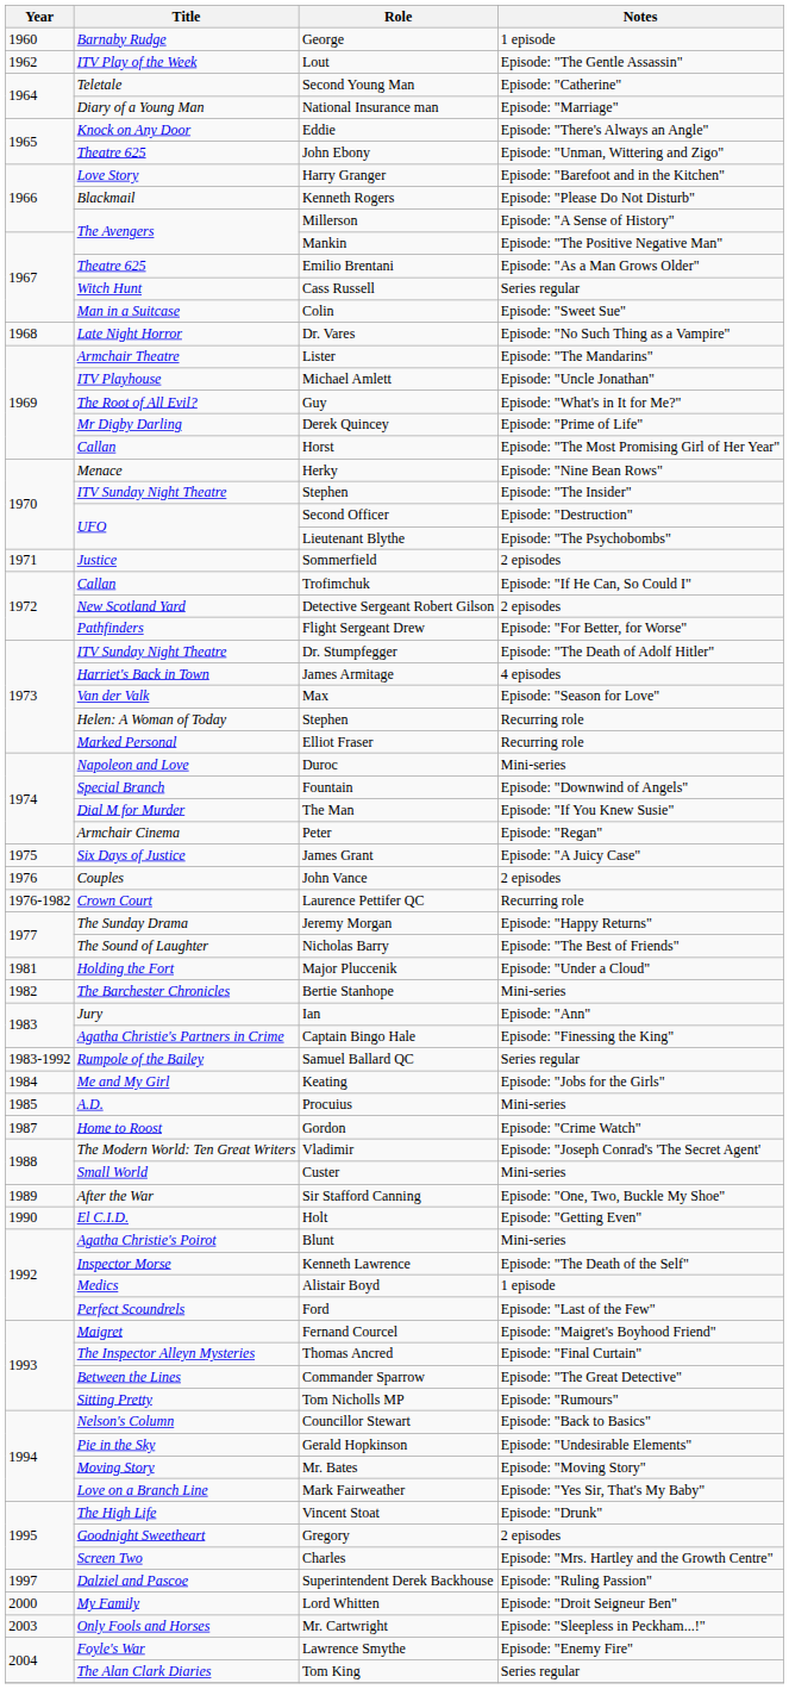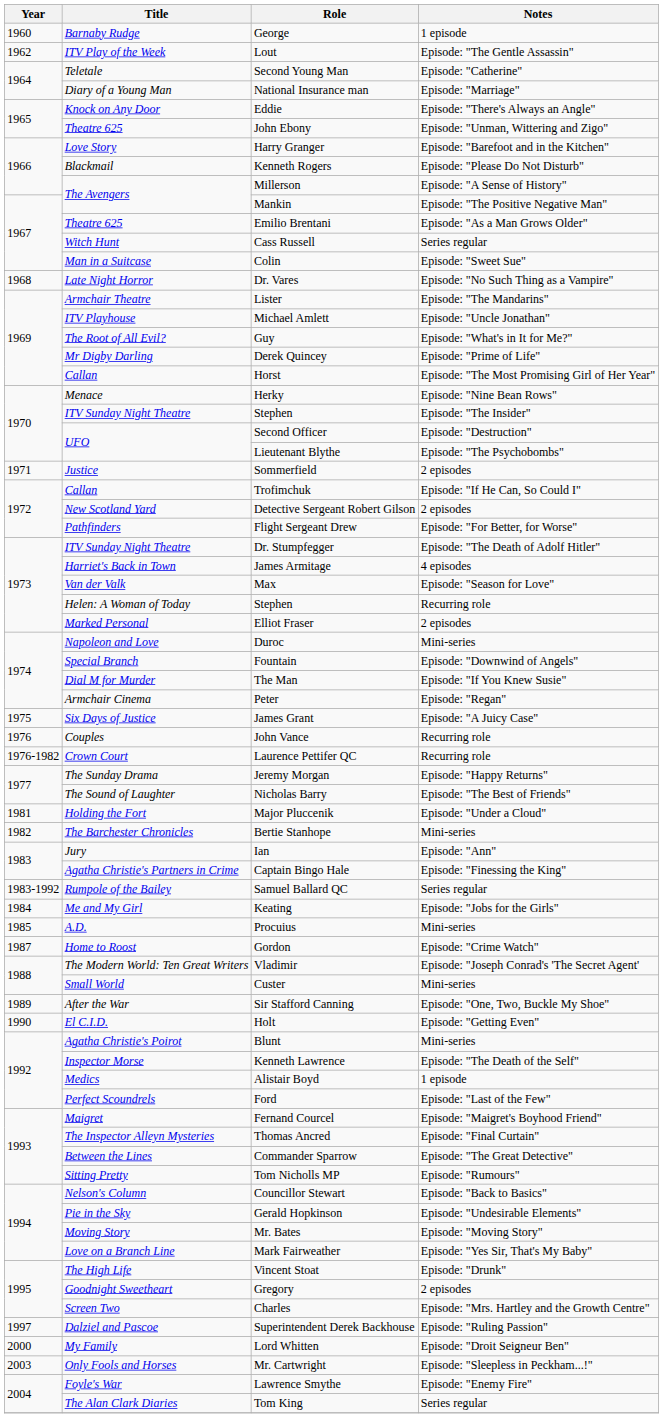Elliot Fraser | Notes: Recurring role -> 2 episodes
John Vance | Notes: 2 episodes -> Recurring role
